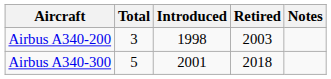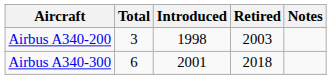Airbus A340-300 | Total: 5 -> 6
